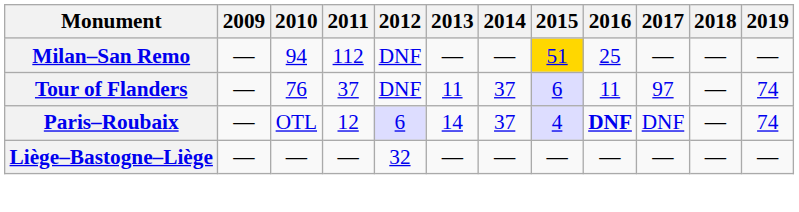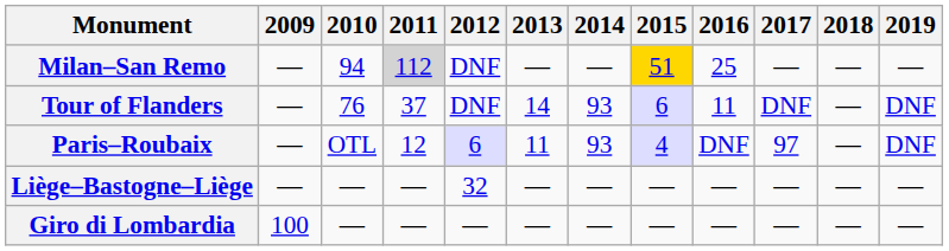Milan–San Remo | 2011: no background -> lightgrey background
Tour of Flanders | 2013: 11 -> 14
Tour of Flanders | 2014: 37 -> 93
Tour of Flanders | 2017: 97 -> DNF
Tour of Flanders | 2019: 74 -> DNF
Paris–Roubaix | 2013: 14 -> 11
Paris–Roubaix | 2014: 37 -> 93
Paris–Roubaix | 2016: bold -> normal
Paris–Roubaix | 2017: DNF -> 97
Paris–Roubaix | 2019: 74 -> DNF
+ row: Giro di Lombardia | 100 | — | — | — | — | — | — | — | — | — | —
